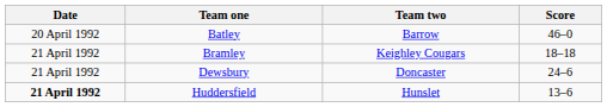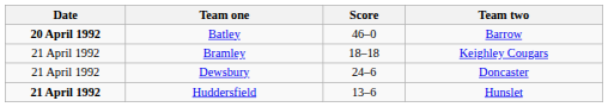columns swapped: Score <-> Team two
Batley | Date: normal -> bold
